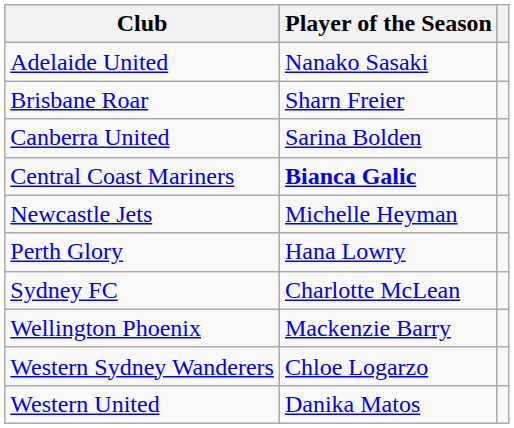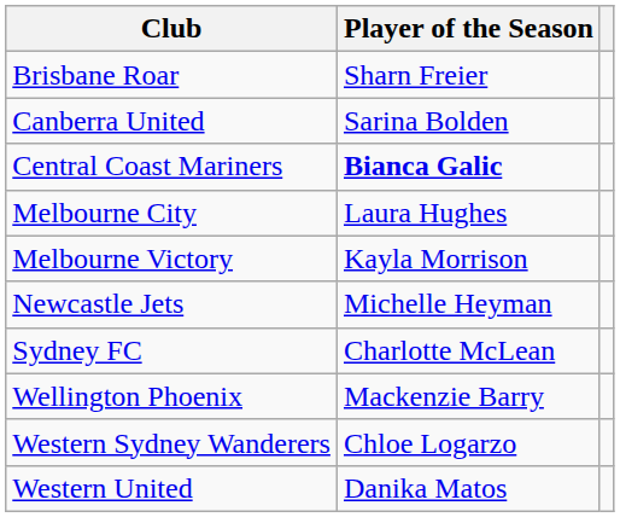- row: Adelaide United | Nanako Sasaki
+ row: Melbourne City | Laura Hughes
+ row: Melbourne Victory | Kayla Morrison
- row: Perth Glory | Hana Lowry
